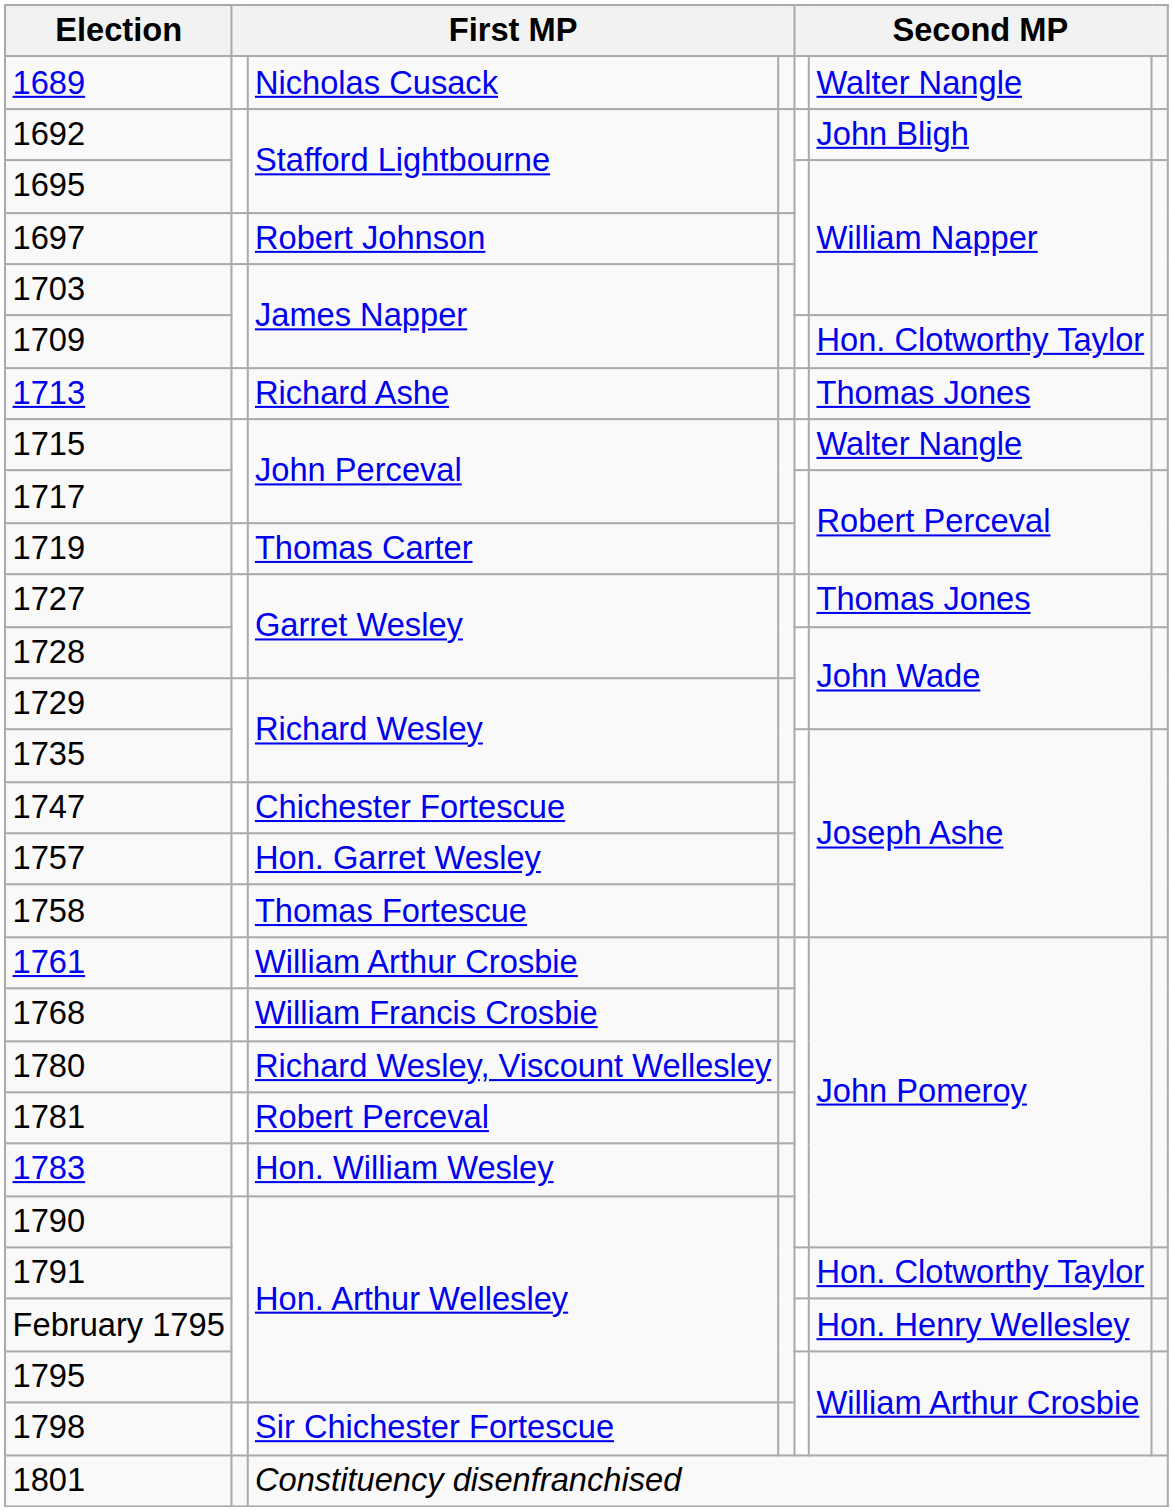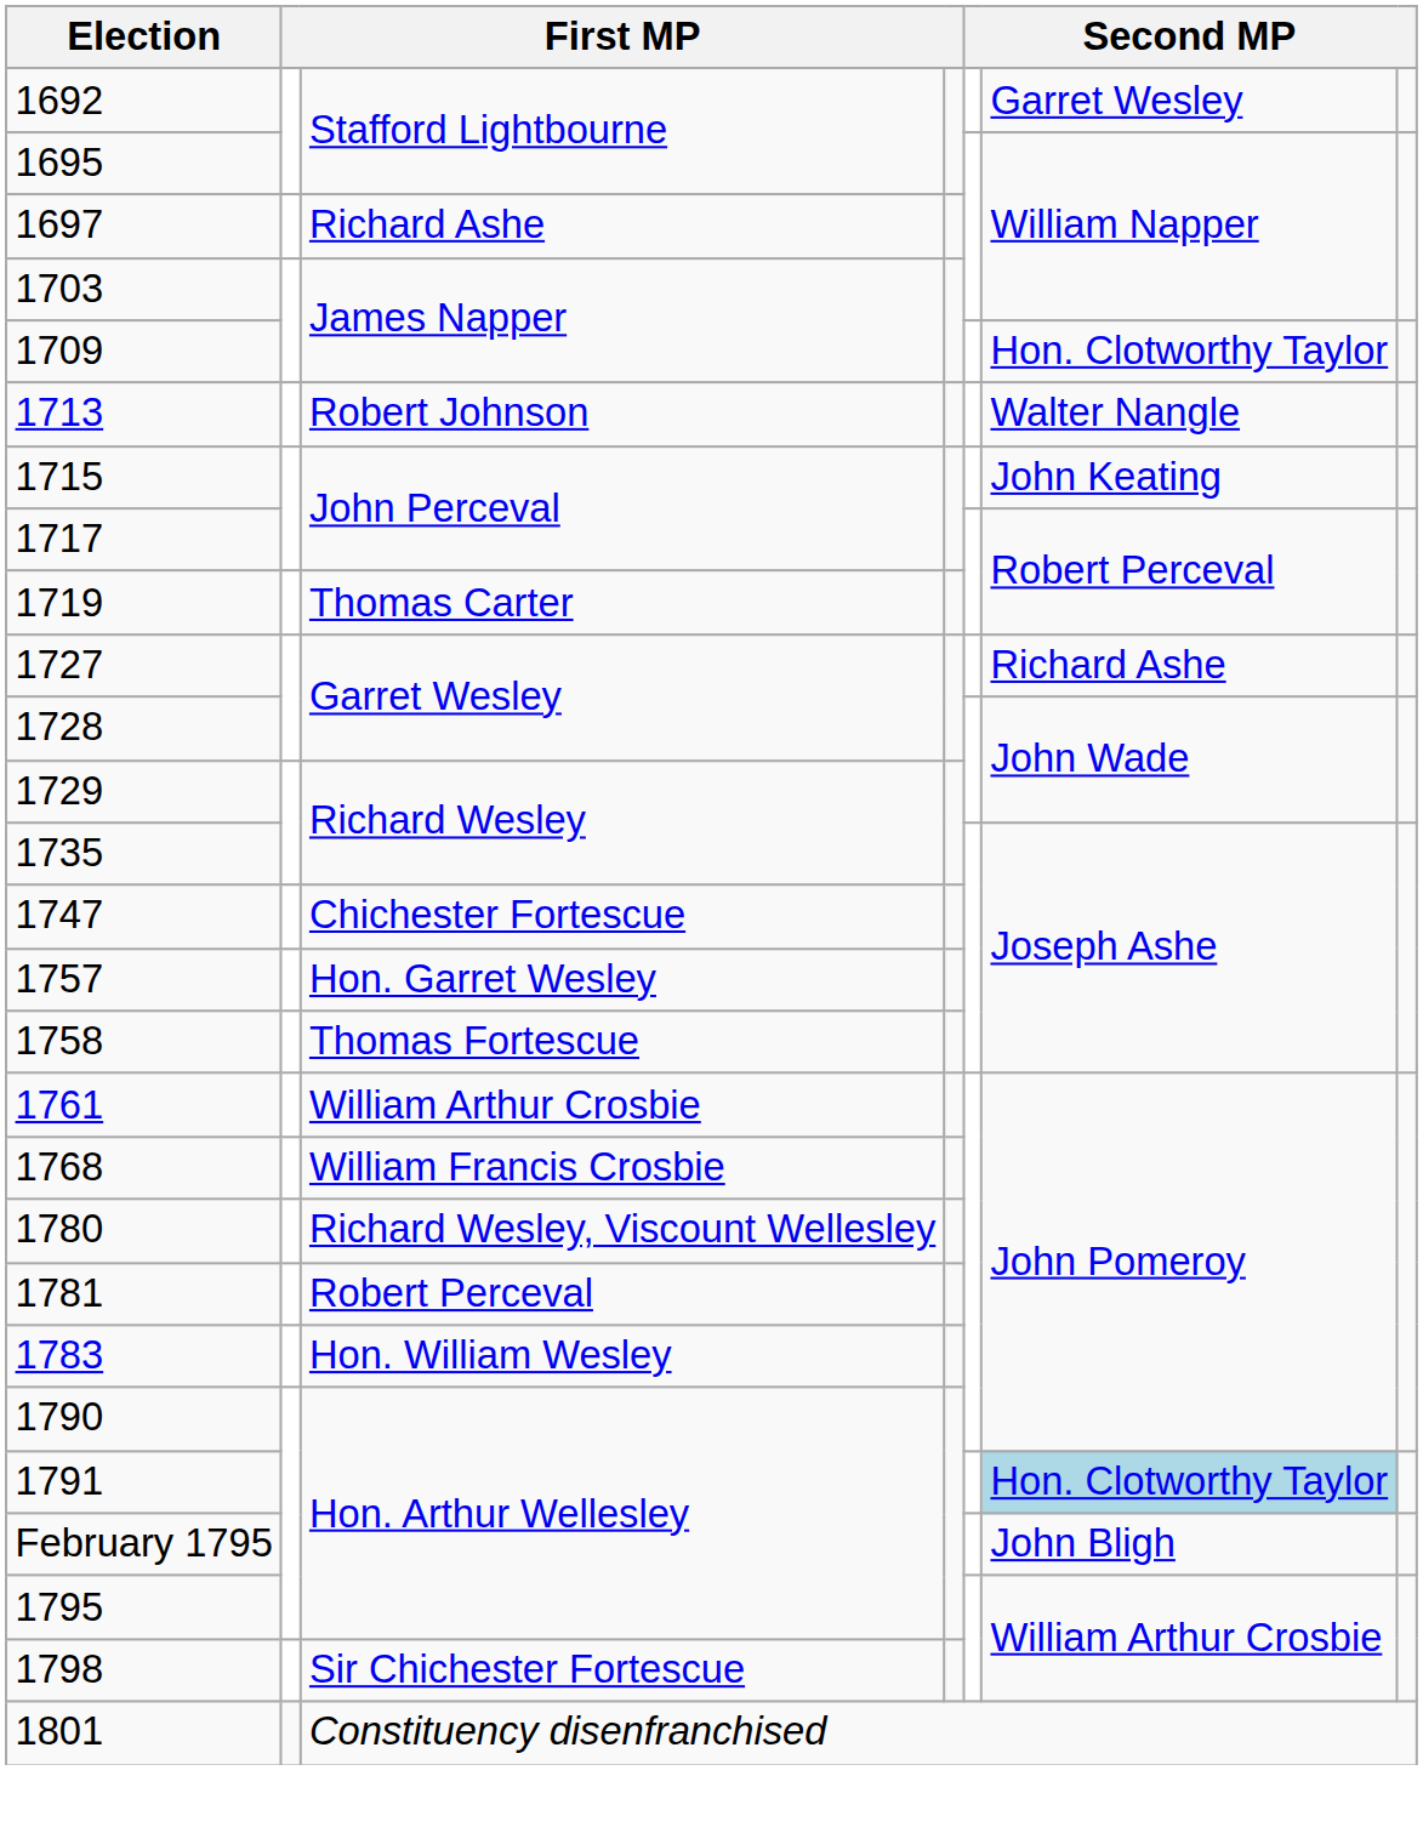- row: 1689 | Nicholas Cusack | Walter Nangle
1692 | column 6: John Bligh -> Garret Wesley
1697 | column 3: Robert Johnson -> Richard Ashe
1713 | column 3: Richard Ashe -> Robert Johnson
1713 | column 6: Thomas Jones -> Walter Nangle
1715 | column 6: Walter Nangle -> John Keating
1727 | column 6: Thomas Jones -> Richard Ashe
1791 | column 6: no background -> lightblue background
February 1795 | column 6: Hon. Henry Wellesley -> John Bligh
